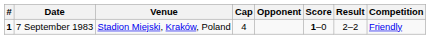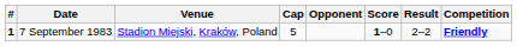7 September 1983 | Cap: 4 -> 5
7 September 1983 | Competition: normal -> bold
